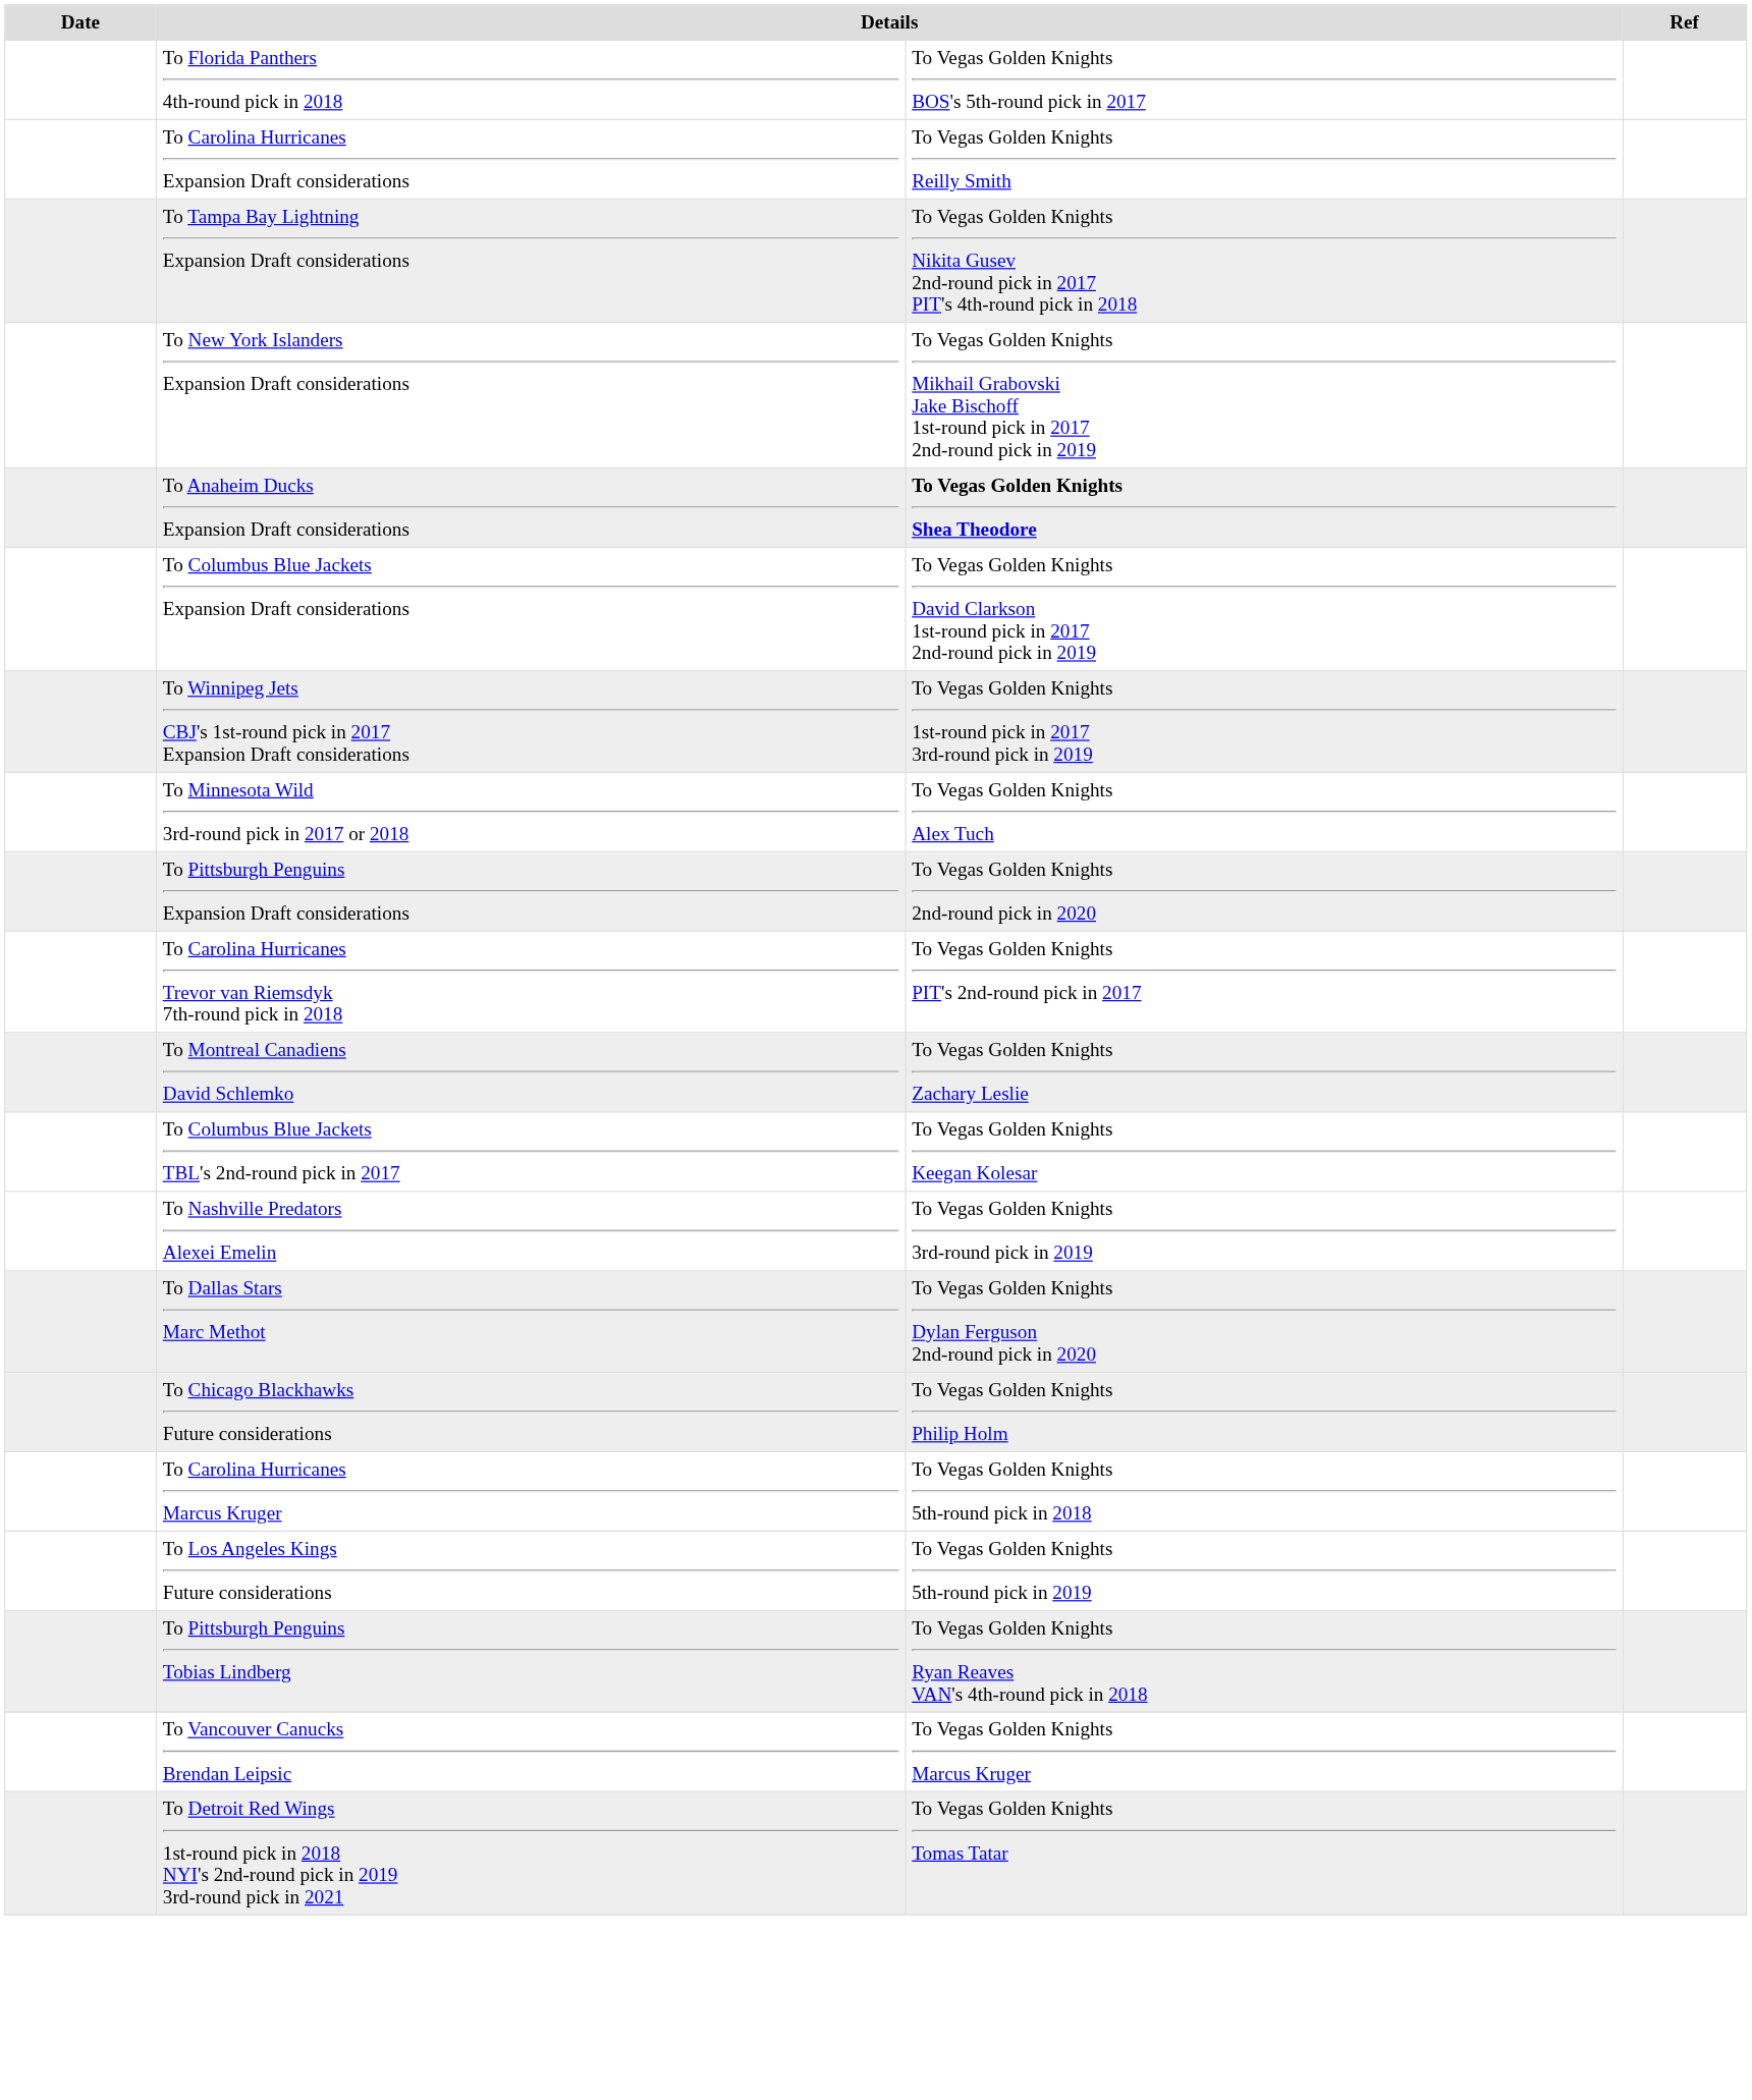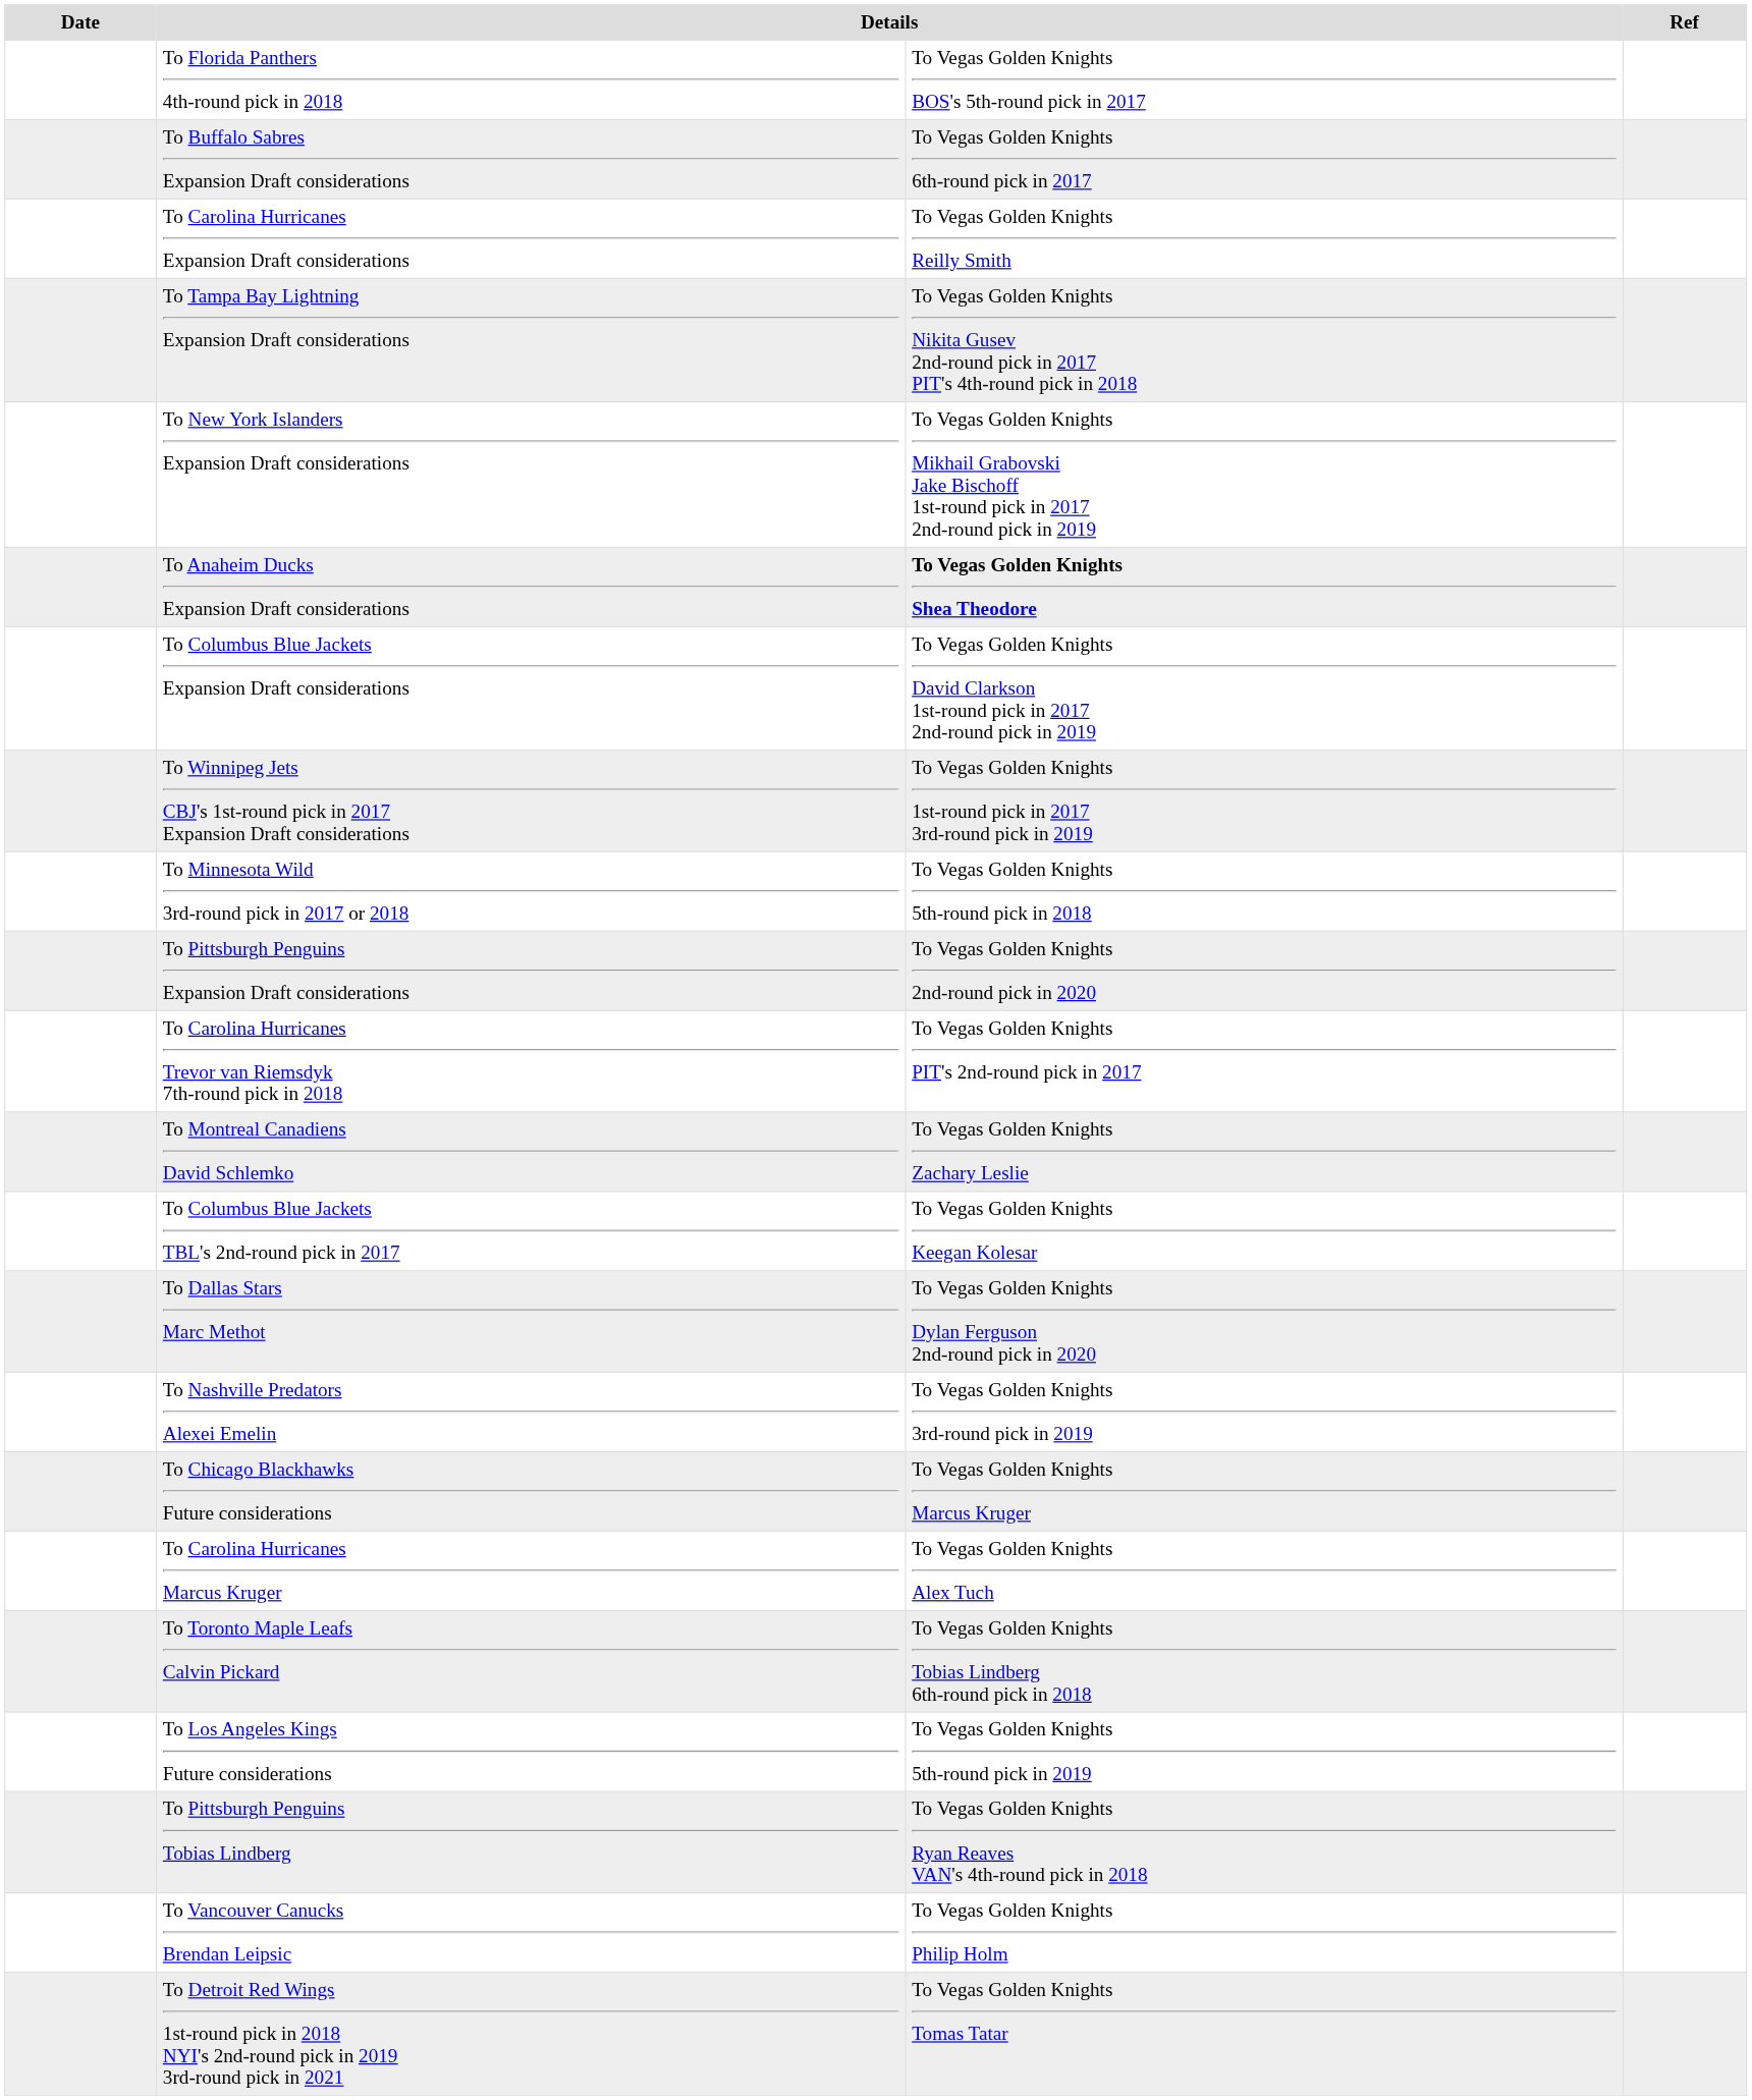+ row: To Buffalo Sabres Expansion Draft considerations | To Vegas Golden Knights 6th-round pick in 2017
To Minnesota Wild 3rd-round pick in 2017 or 2018 | column 3: To Vegas Golden Knights Alex Tuch -> To Vegas Golden Knights 5th-round pick in 2018
rows swapped: To Dallas Stars Marc Methot <-> To Nashville Predators Alexei Emelin
To Chicago Blackhawks Future considerations | column 3: To Vegas Golden Knights Philip Holm -> To Vegas Golden Knights Marcus Kruger
To Carolina Hurricanes Marcus Kruger | column 3: To Vegas Golden Knights 5th-round pick in 2018 -> To Vegas Golden Knights Alex Tuch
+ row: To Toronto Maple Leafs Calvin Pickard | To Vegas Golden Knights Tobias Lindberg 6th-round pick in 2018
To Vancouver Canucks Brendan Leipsic | column 3: To Vegas Golden Knights Marcus Kruger -> To Vegas Golden Knights Philip Holm
